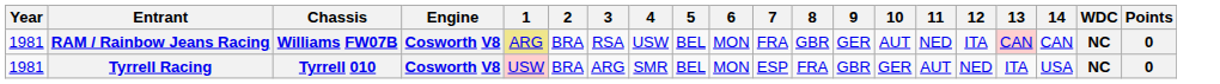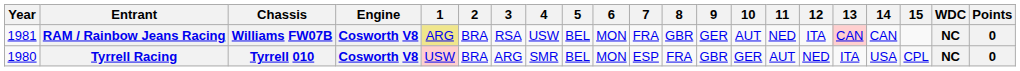+ column: 15 | CPL
Tyrrell Racing | Year: 1981 -> 1980
